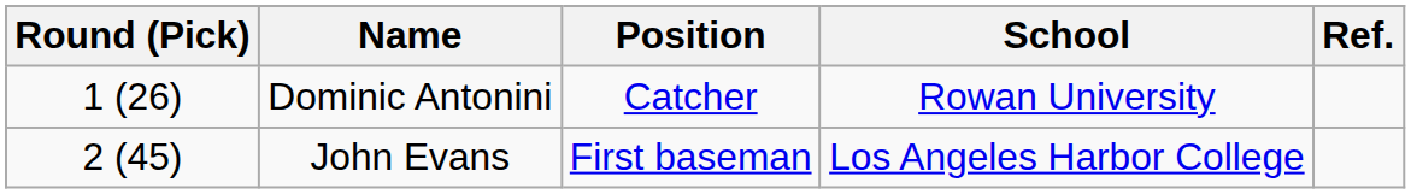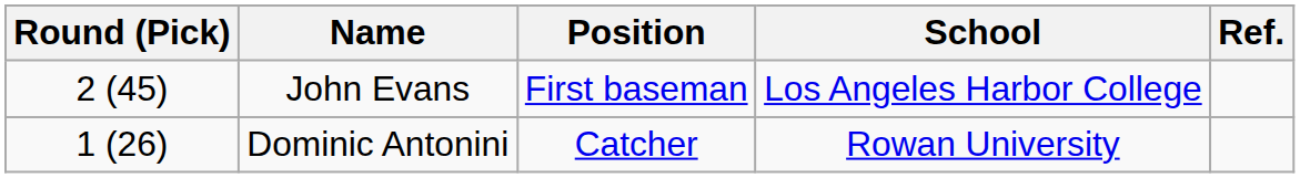rows swapped: Dominic Antonini <-> John Evans
